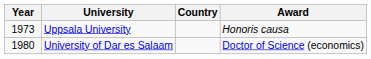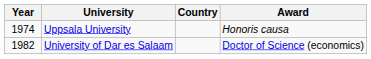Uppsala University | Year: 1973 -> 1974
University of Dar es Salaam | Year: 1980 -> 1982
